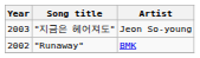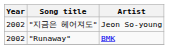"지금은 헤어져도" | Year: 2003 -> 2002
